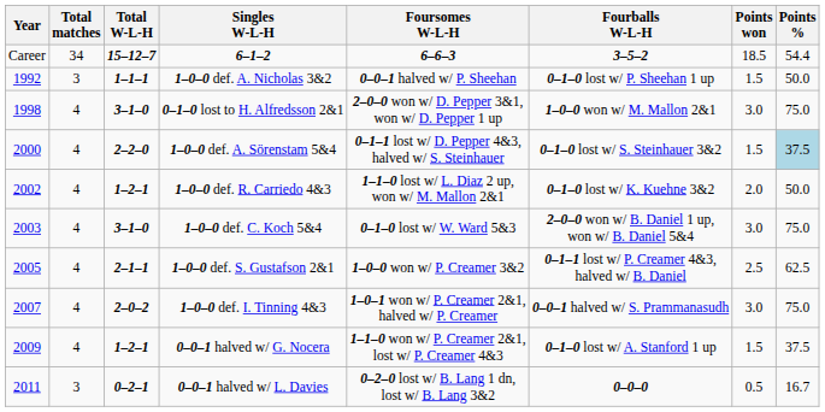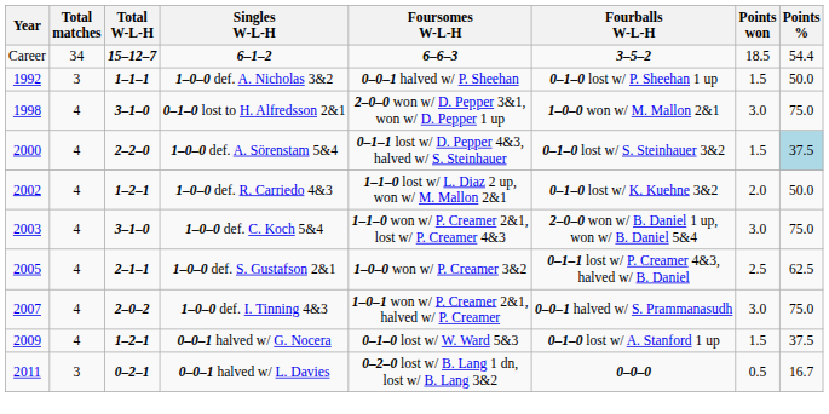1–0–0 def. C. Koch 5&4 | Foursomes W-L-H: 0–1–0 lost w/ W. Ward 5&3 -> 1–1–0 won w/ P. Creamer 2&1, lost w/ P. Creamer 4&3
0–0–1 halved w/ G. Nocera | Foursomes W-L-H: 1–1–0 won w/ P. Creamer 2&1, lost w/ P. Creamer 4&3 -> 0–1–0 lost w/ W. Ward 5&3
